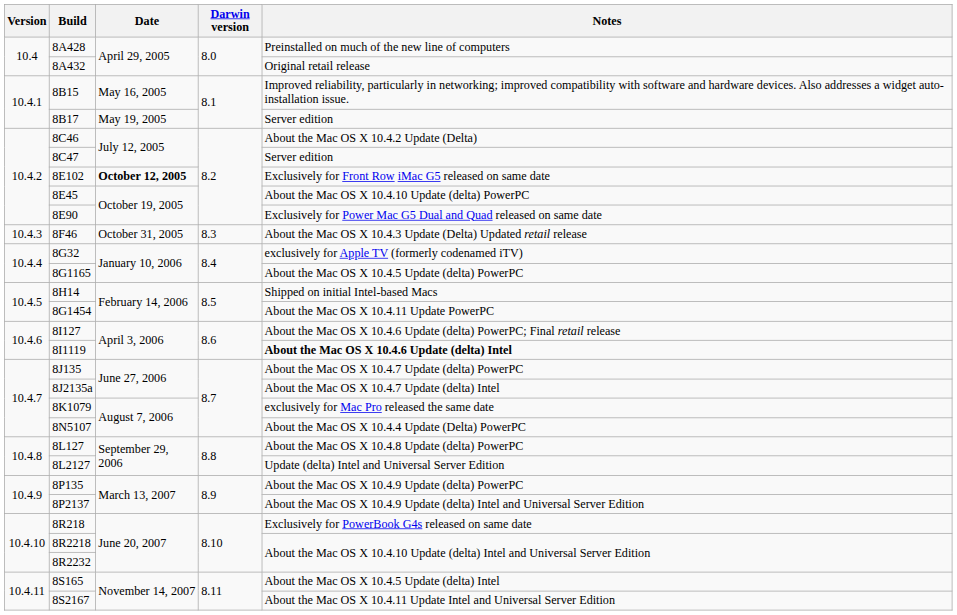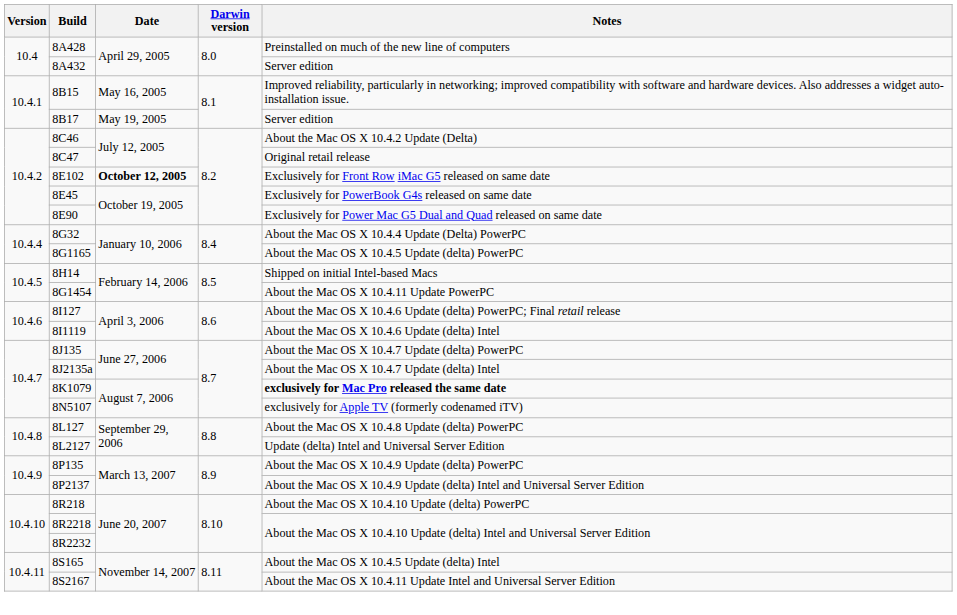8A432 | Notes: Original retail release -> Server edition
8C47 | Notes: Server edition -> Original retail release
8E45 | Notes: About the Mac OS X 10.4.10 Update (delta) PowerPC -> Exclusively for PowerBook G4s released on same date
- row: 10.4.3 | 8F46 | October 31, 2005 | 8.3 | About the Mac OS X 10.4.3 Update (Delta) Updated retail release
8G32 | Notes: exclusively for Apple TV (formerly codenamed iTV) -> About the Mac OS X 10.4.4 Update (Delta) PowerPC
8I1119 | Notes: bold -> normal
8K1079 | Notes: normal -> bold
8N5107 | Notes: About the Mac OS X 10.4.4 Update (Delta) PowerPC -> exclusively for Apple TV (formerly codenamed iTV)
8R218 | Notes: Exclusively for PowerBook G4s released on same date -> About the Mac OS X 10.4.10 Update (delta) PowerPC
